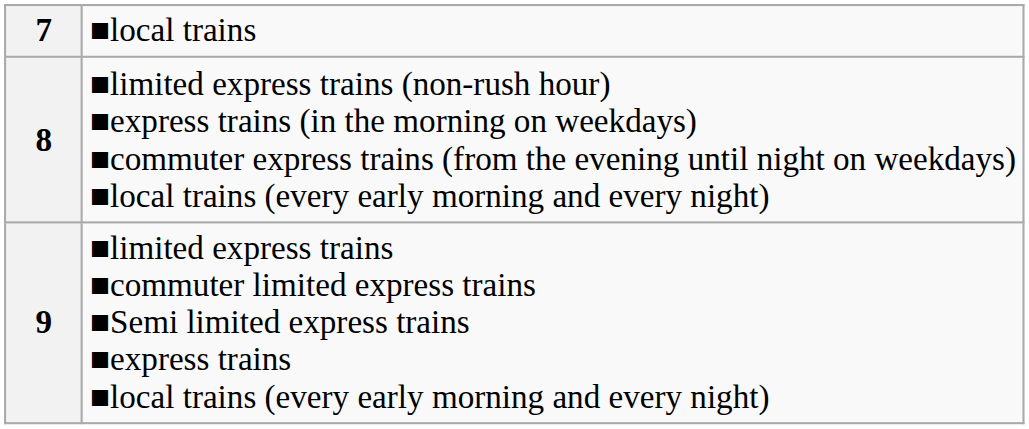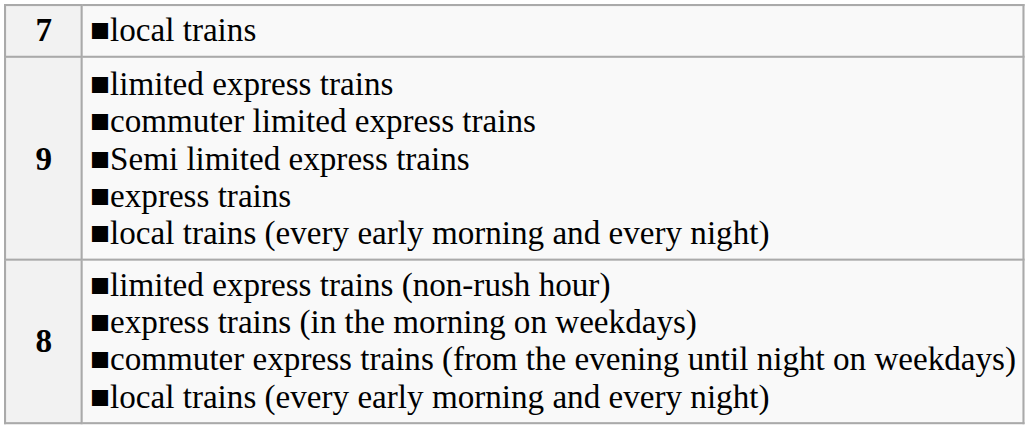rows swapped: 8 <-> 9
